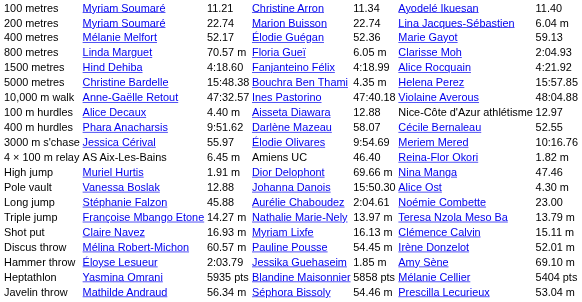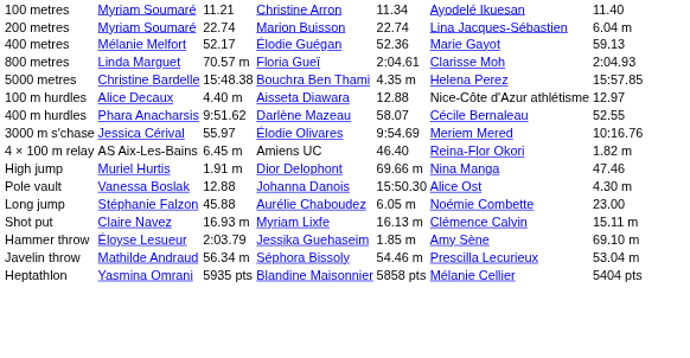800 metres | column 5: 6.05 m -> 2:04.61
- row: 1500 metres | Hind Dehiba | 4:18.60 | Fanjanteino Félix | 4:18.99 | Alice Rocquain | 4:21.92
- row: 10,000 m walk | Anne-Gaëlle Retout | 47:32.57 | Ines Pastorino | 47:40.18 | Violaine Averous | 48:04.88
Long jump | column 5: 2:04.61 -> 6.05 m
- row: Triple jump | Françoise Mbango Etone | 14.27 m | Nathalie Marie-Nely | 13.97 m | Teresa Nzola Meso Ba | 13.79 m
- row: Discus throw | Mélina Robert-Michon | 60.57 m | Pauline Pousse | 54.45 m | Irène Donzelot | 52.01 m
rows swapped: Javelin throw <-> Heptathlon
